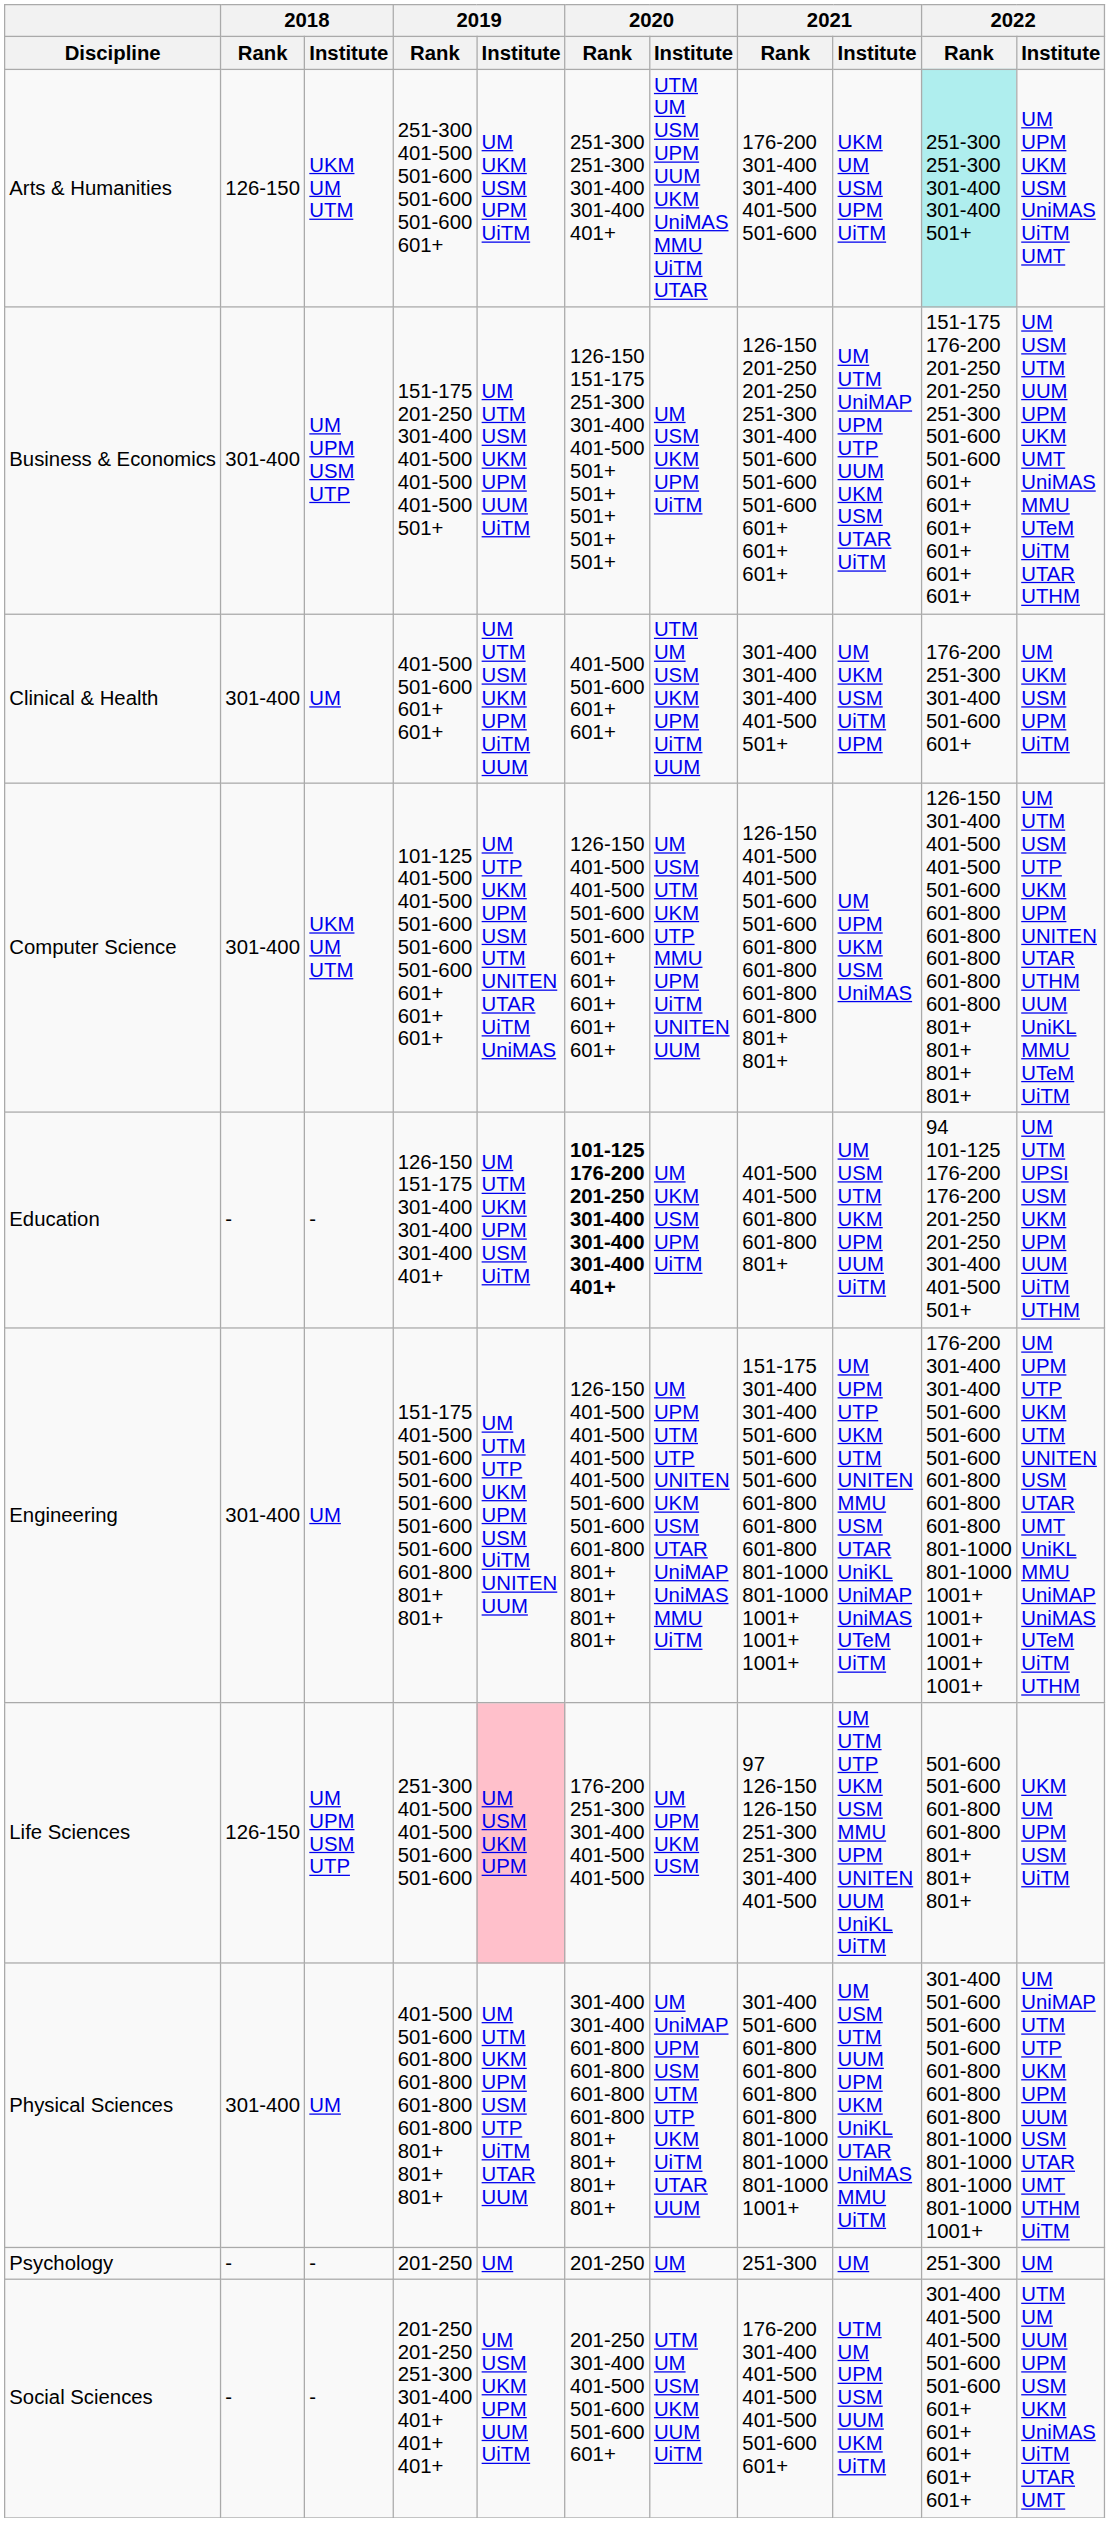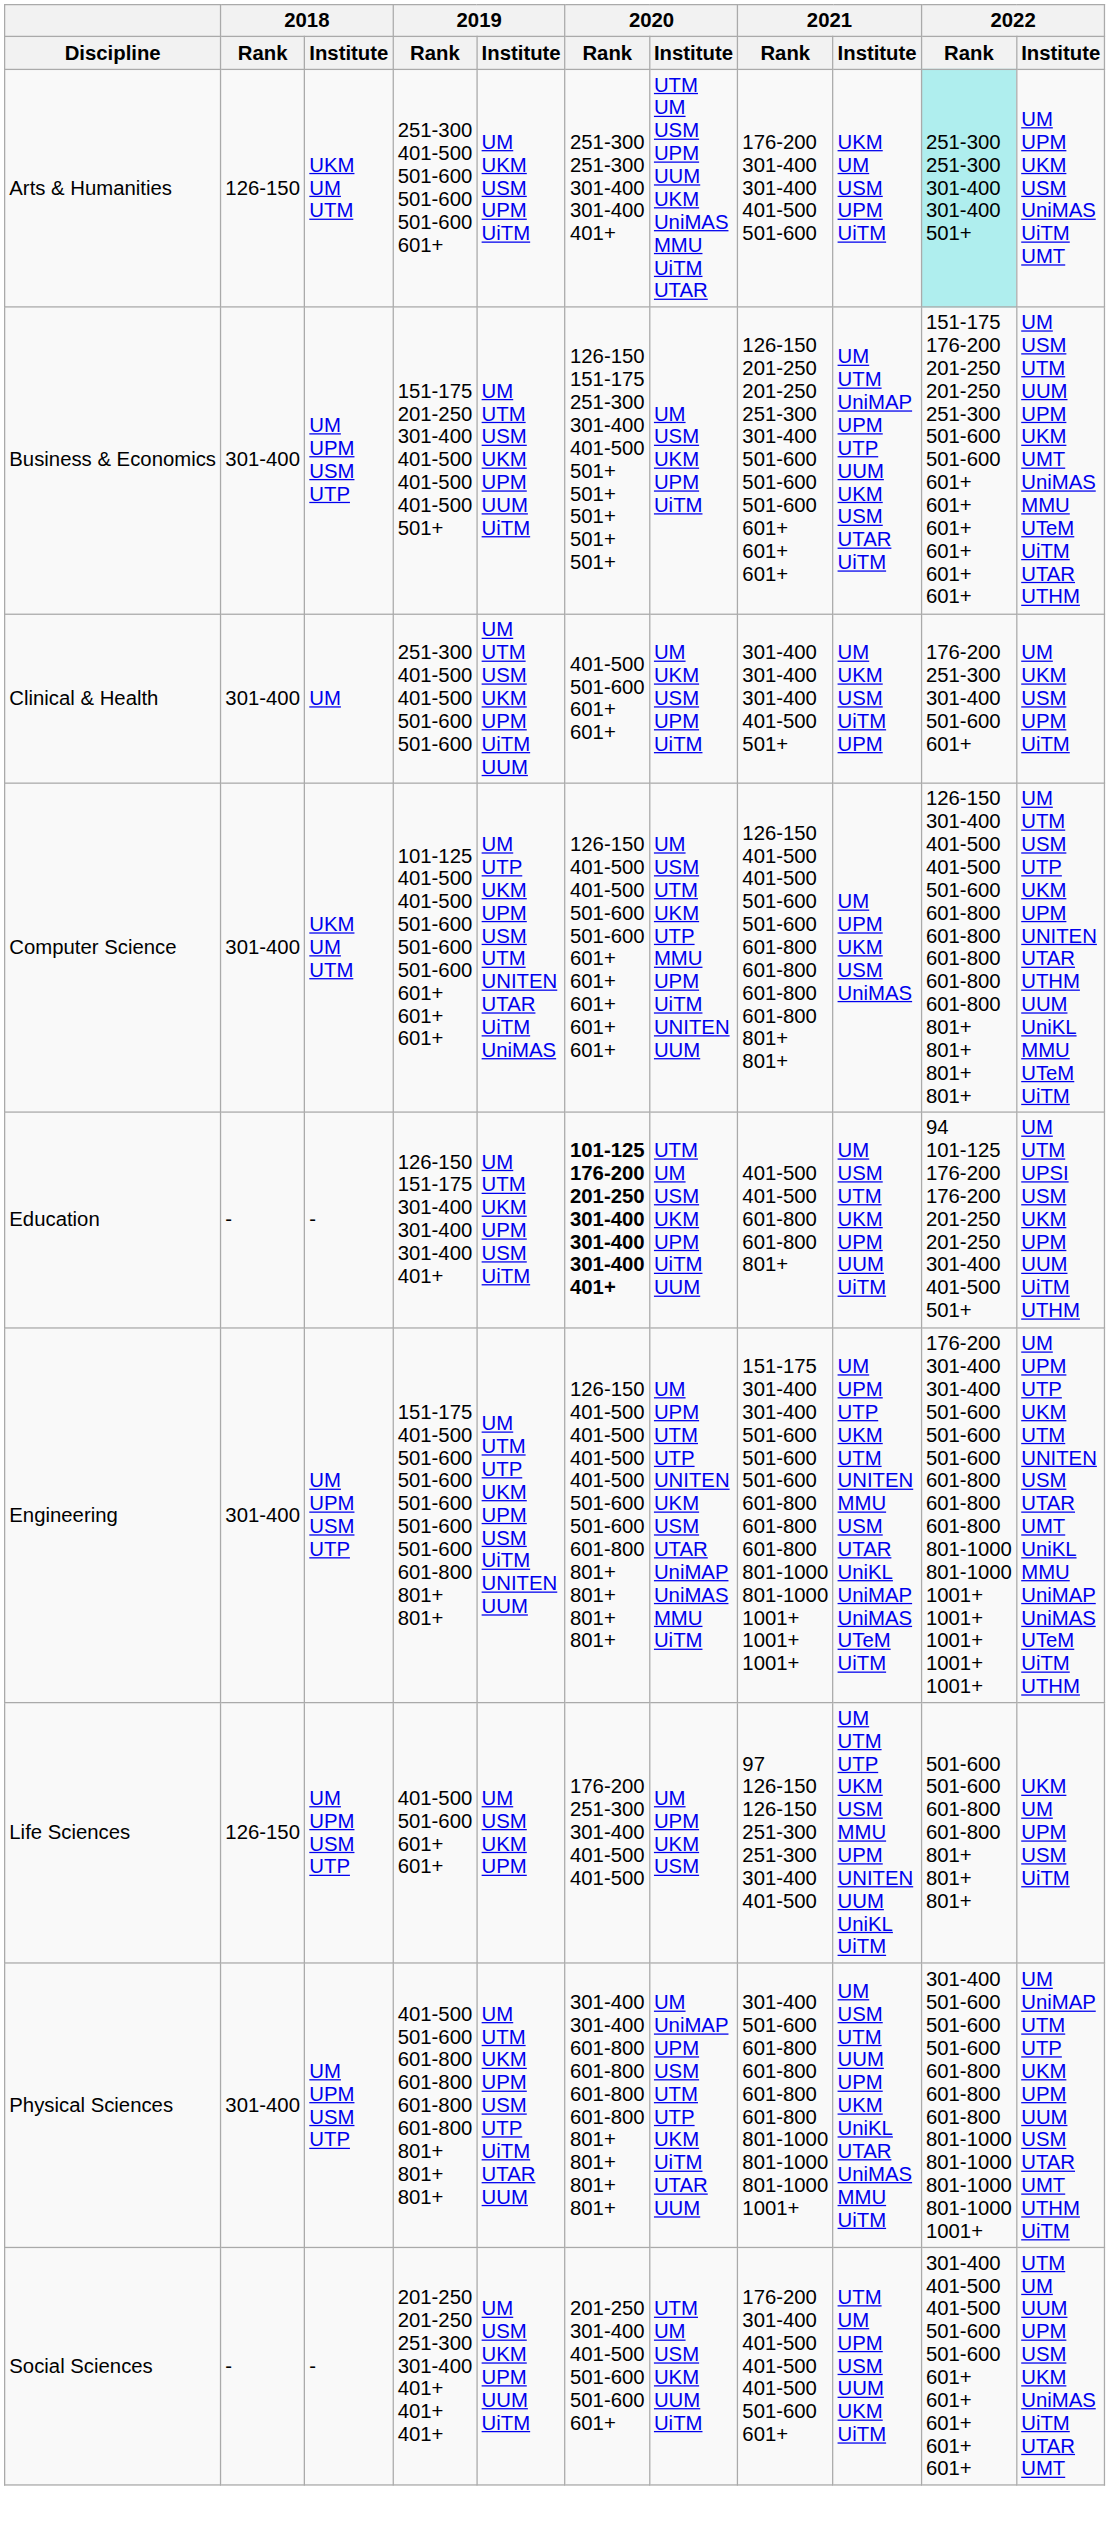Clinical & Health | 2019 / Rank: 401-500 501-600 601+ 601+ -> 251-300 401-500 401-500 501-600 501-600
Clinical & Health | 2020 / Institute: UTM UM USM UKM UPM UiTM UUM -> UM UKM USM UPM UiTM
Education | 2020 / Institute: UM UKM USM UPM UiTM -> UTM UM USM UKM UPM UiTM UUM
Engineering | 2018 / Institute: UM -> UM UPM USM UTP
Life Sciences | 2019 / Rank: 251-300 401-500 401-500 501-600 501-600 -> 401-500 501-600 601+ 601+
Life Sciences | 2019 / Institute: pink background -> no background
Physical Sciences | 2018 / Institute: UM -> UM UPM USM UTP
- row: Psychology | - | - | 201-250 | UM | 201-250 | UM | 251-300 | UM | 251-300 | UM
